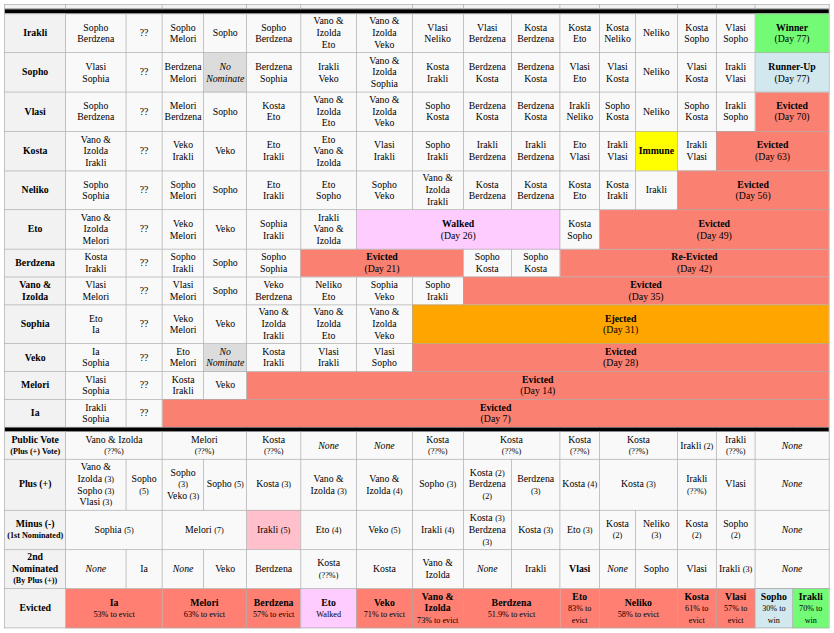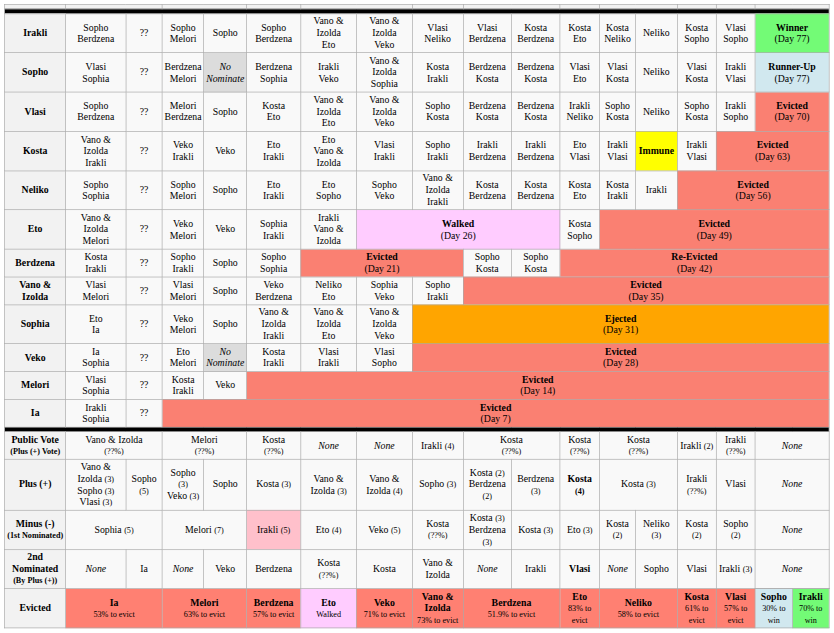Sophia | column 5: Veko -> Sopho
Public Vote (Plus (+) Vote) | column 9: Kosta (??%) -> Irakli (4)
Plus (+) | column 5: Sopho (5) -> Sopho
Plus (+) | column 12: normal -> bold
Minus (-) (1st Nominated) | column 9: Irakli (4) -> Kosta (??%)
